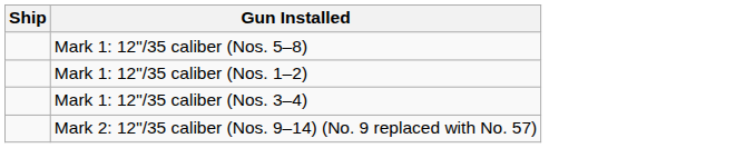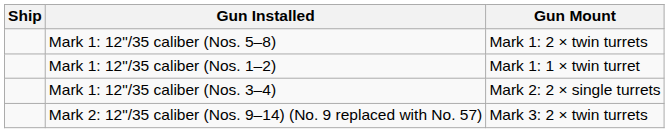+ column: Gun Mount | Mark 1: 2 × twin turrets | Mark 1: 1 × twin turret | Mark 2: 2 × single turrets | Mark 3: 2 × twin turrets
